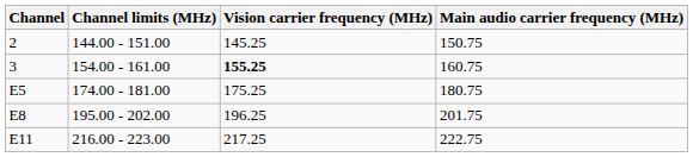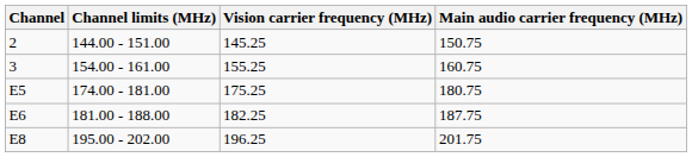3 | Vision carrier frequency (MHz): bold -> normal
+ row: E6 | 181.00 - 188.00 | 182.25 | 187.75
- row: E11 | 216.00 - 223.00 | 217.25 | 222.75
